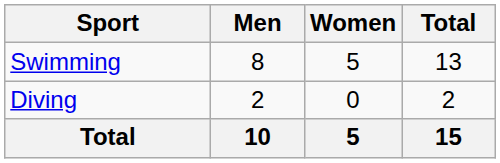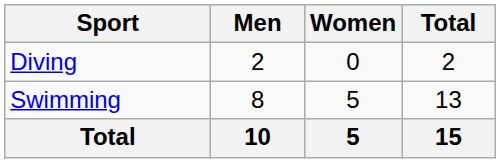rows swapped: Diving <-> Swimming
